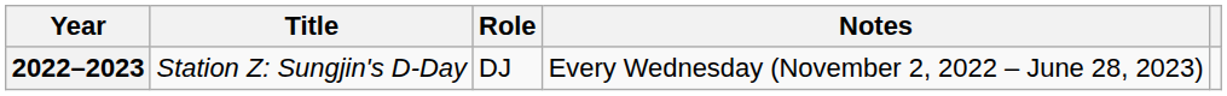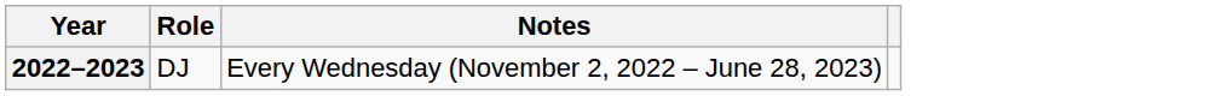- column: Title | Station Z: Sungjin's D-Day
